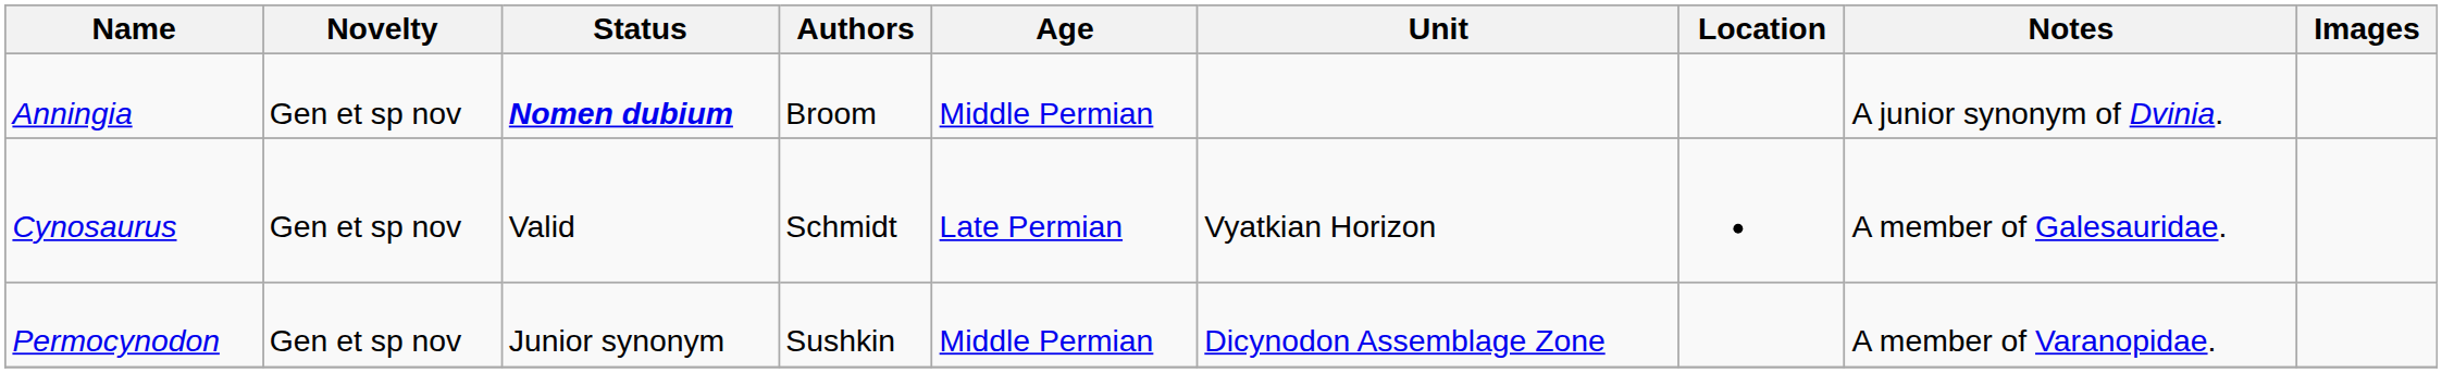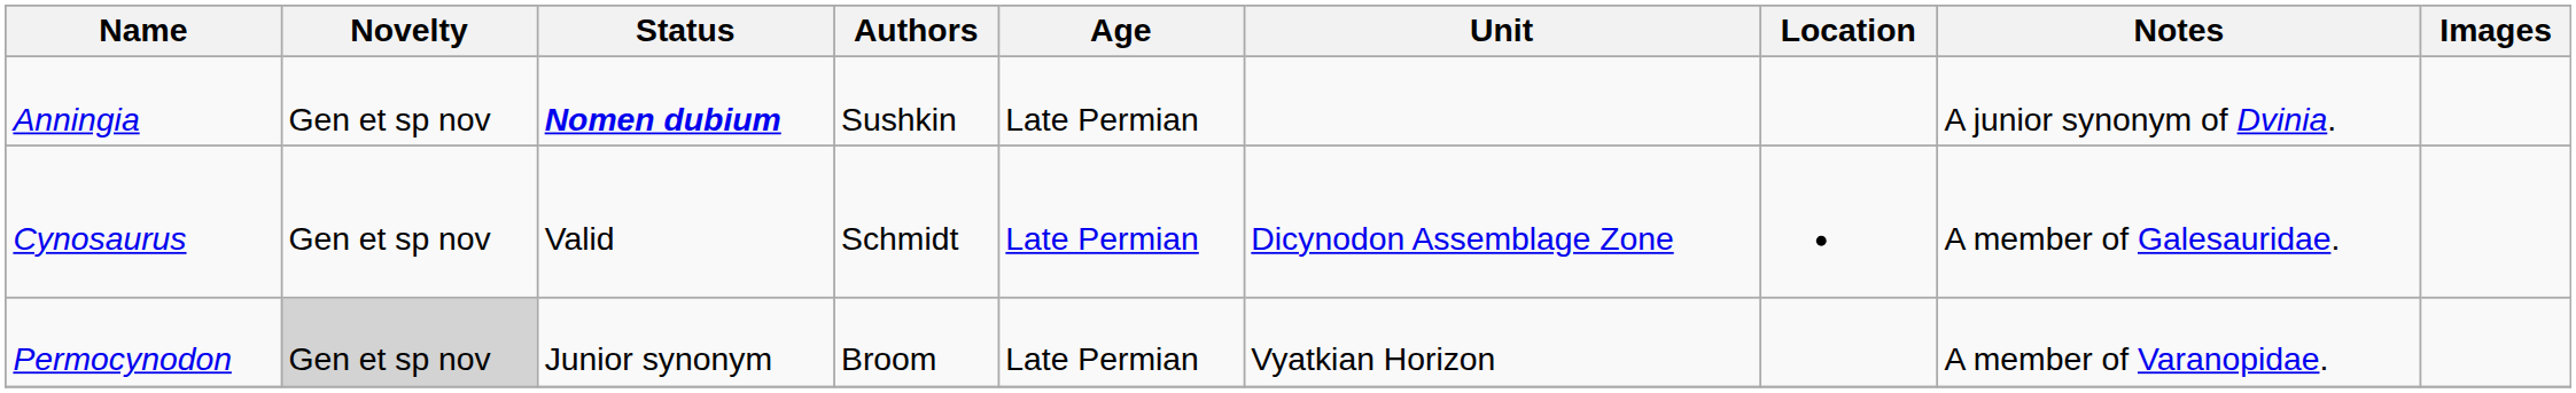Anningia | Authors: Broom -> Sushkin
Anningia | Age: Middle Permian -> Late Permian
Cynosaurus | Unit: Vyatkian Horizon -> Dicynodon Assemblage Zone
Permocynodon | Novelty: no background -> lightgrey background
Permocynodon | Authors: Sushkin -> Broom
Permocynodon | Age: Middle Permian -> Late Permian
Permocynodon | Unit: Dicynodon Assemblage Zone -> Vyatkian Horizon
